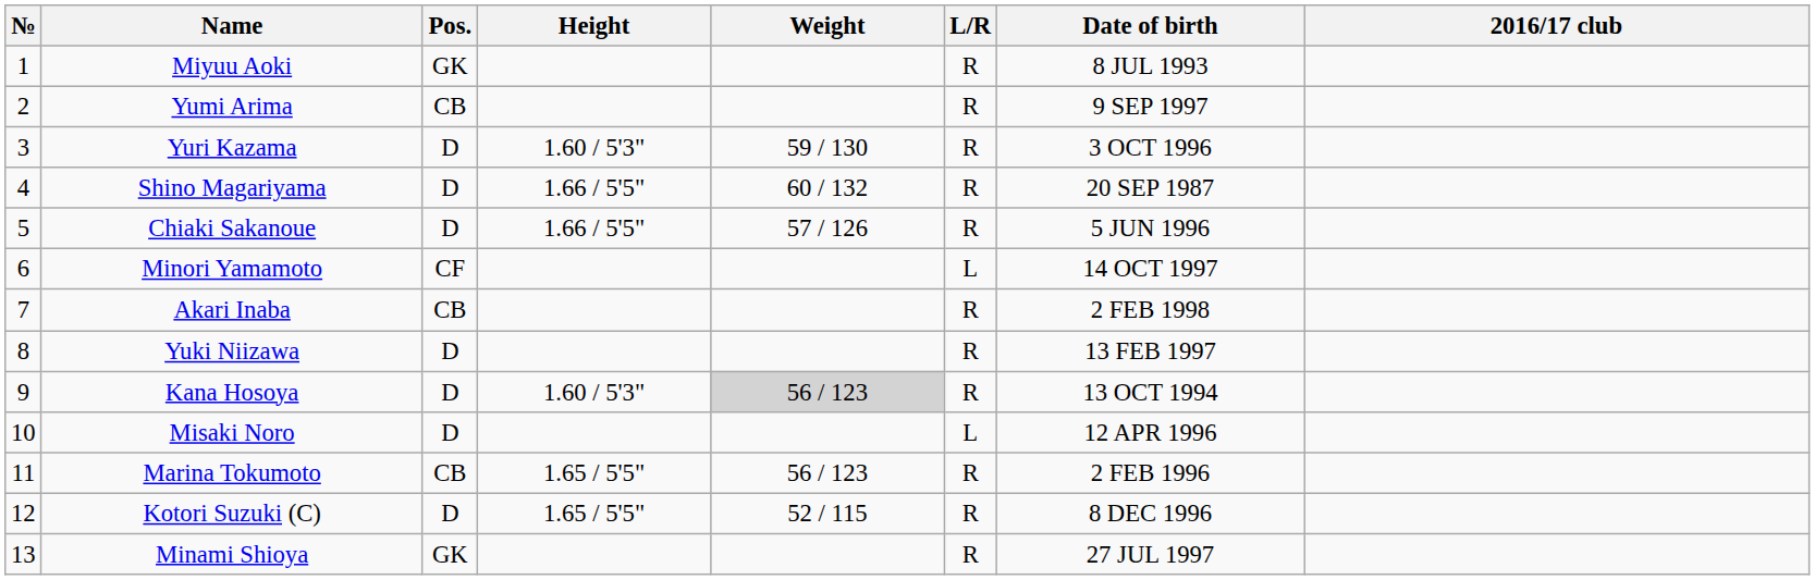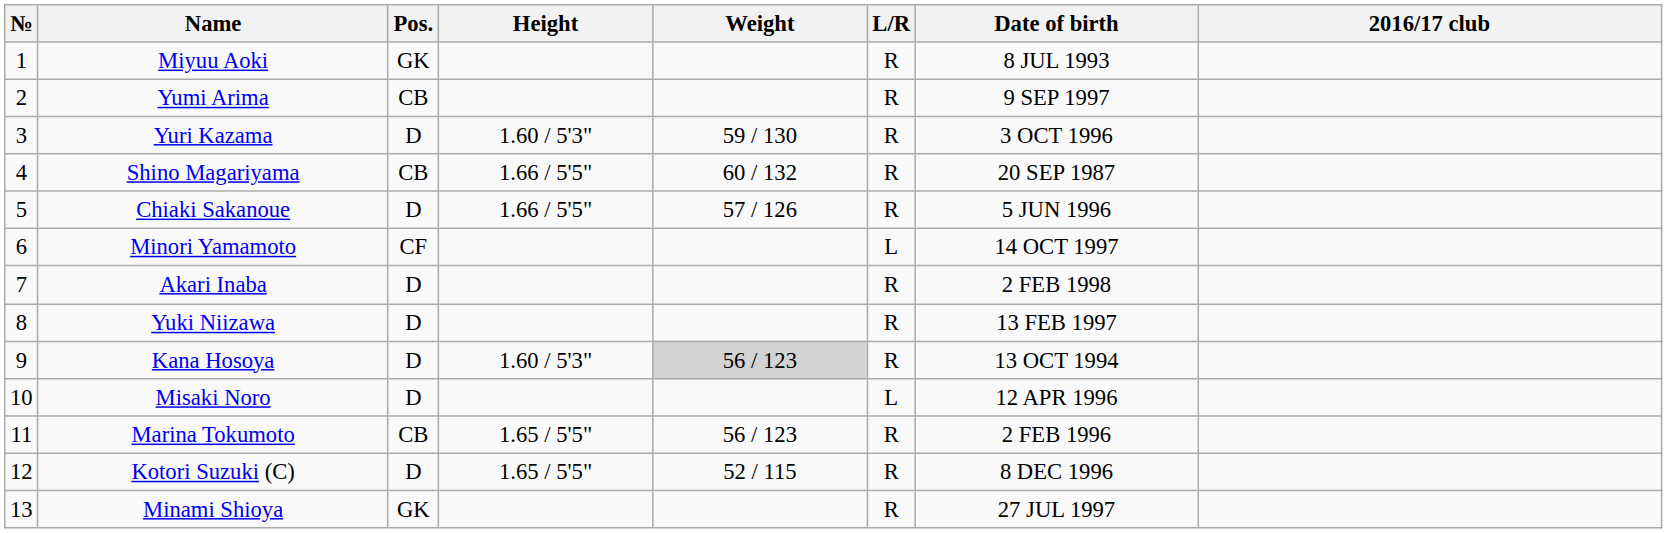Shino Magariyama | Pos.: D -> CB
Akari Inaba | Pos.: CB -> D
